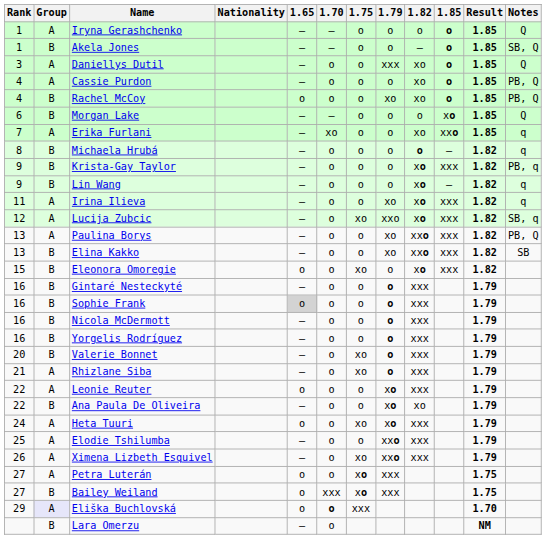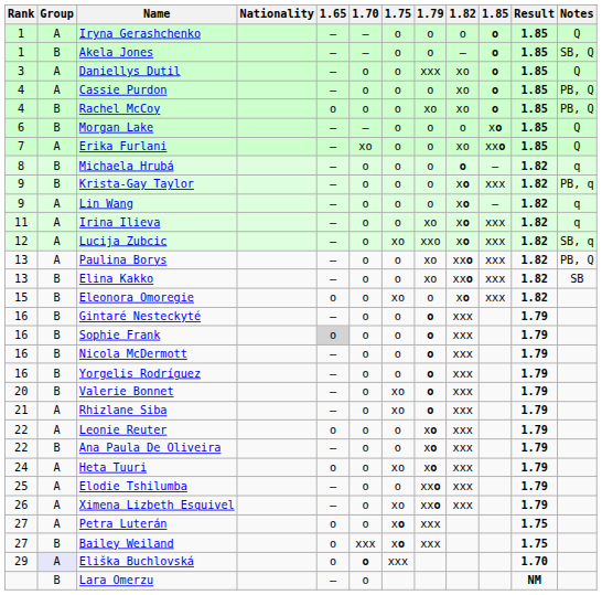Erika Furlani | Notes: q -> Q
Lin Wang | Group: B -> A
Ana Paula De Oliveira | 1.82: xo -> xxx
